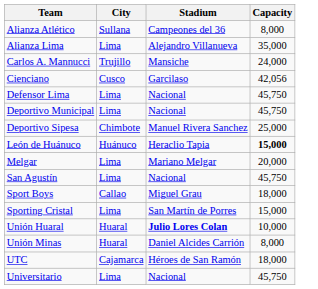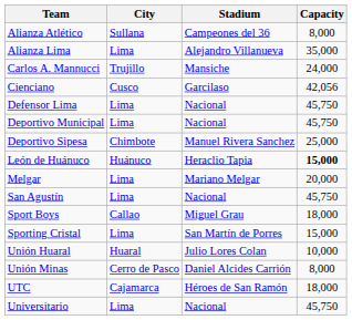Unión Huaral | Stadium: bold -> normal
Unión Minas | City: Huaral -> Cerro de Pasco
